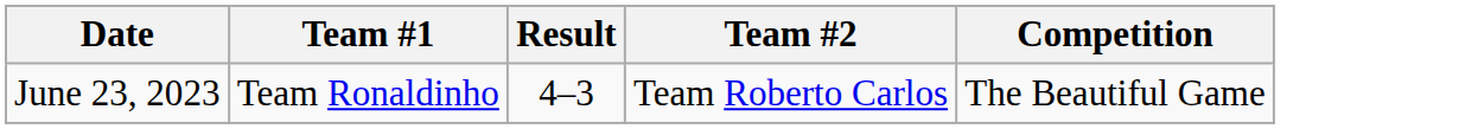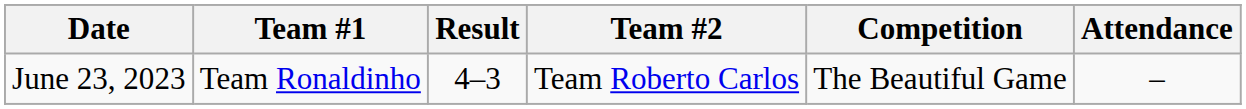+ column: Attendance | –
